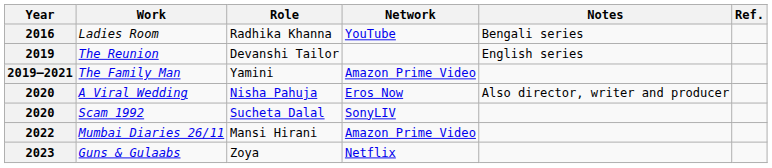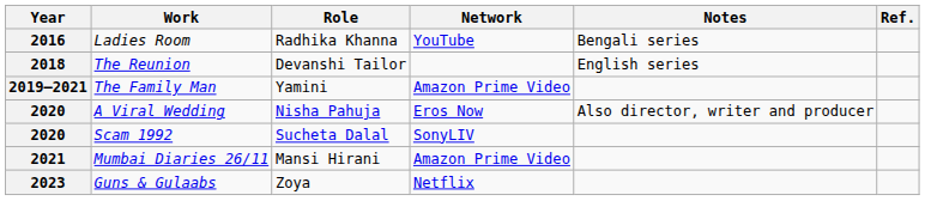The Reunion | Year: 2019 -> 2018
Mumbai Diaries 26/11 | Year: 2022 -> 2021
